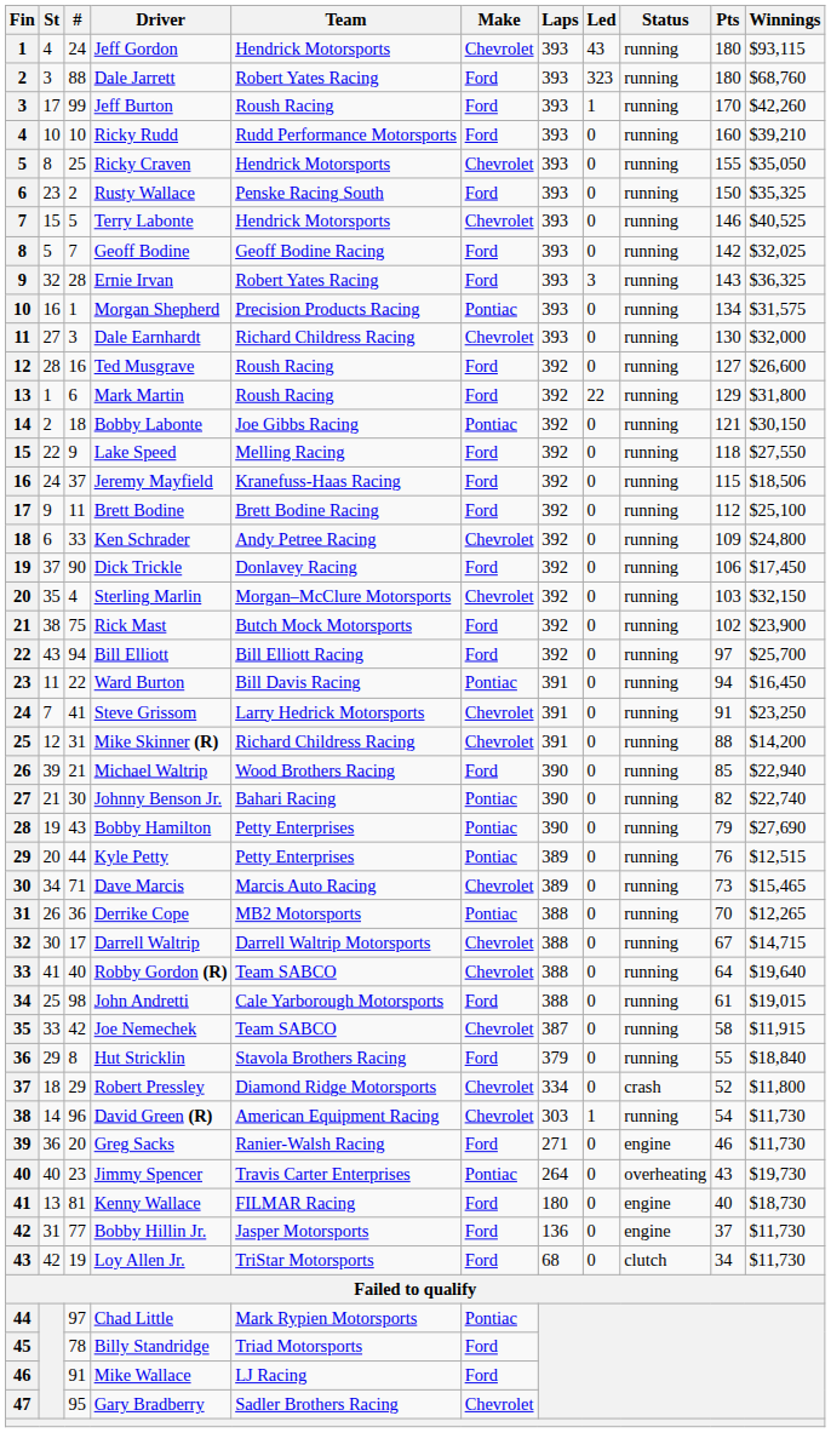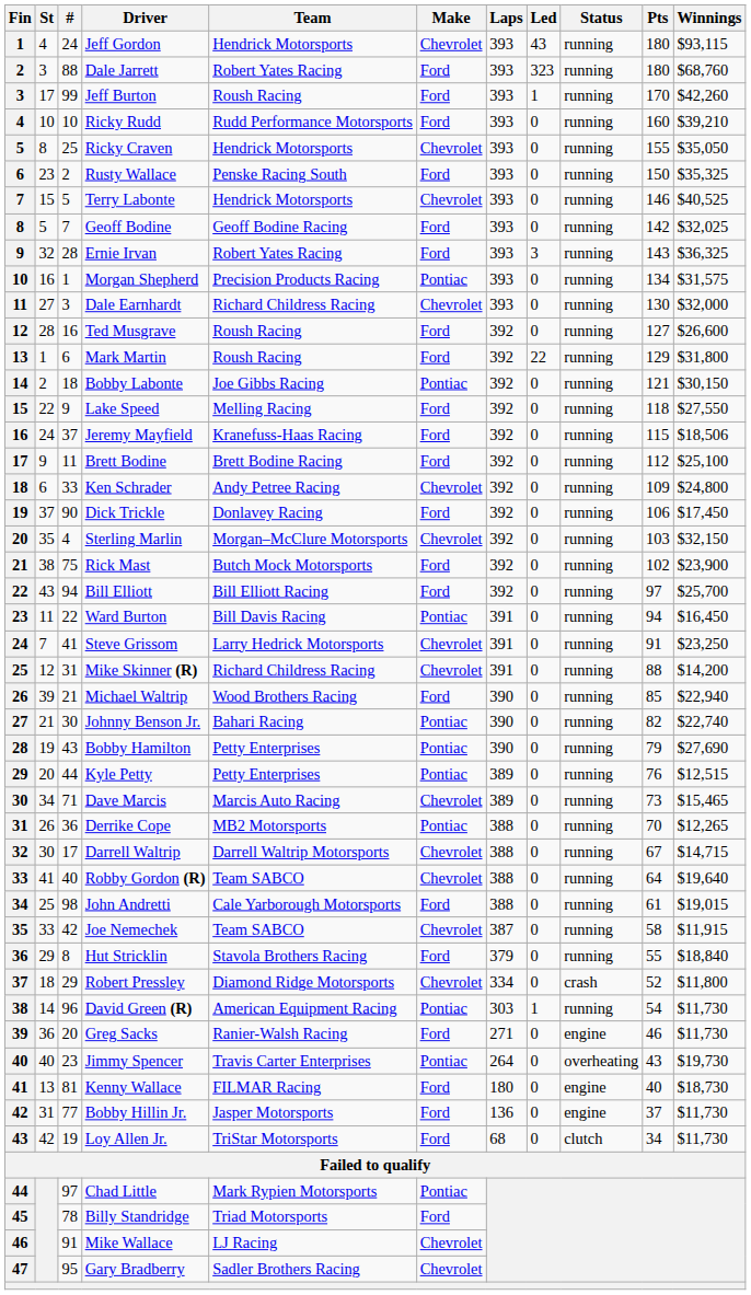David Green (R) | Make: Chevrolet -> Pontiac
Mike Wallace | Make: Ford -> Chevrolet
